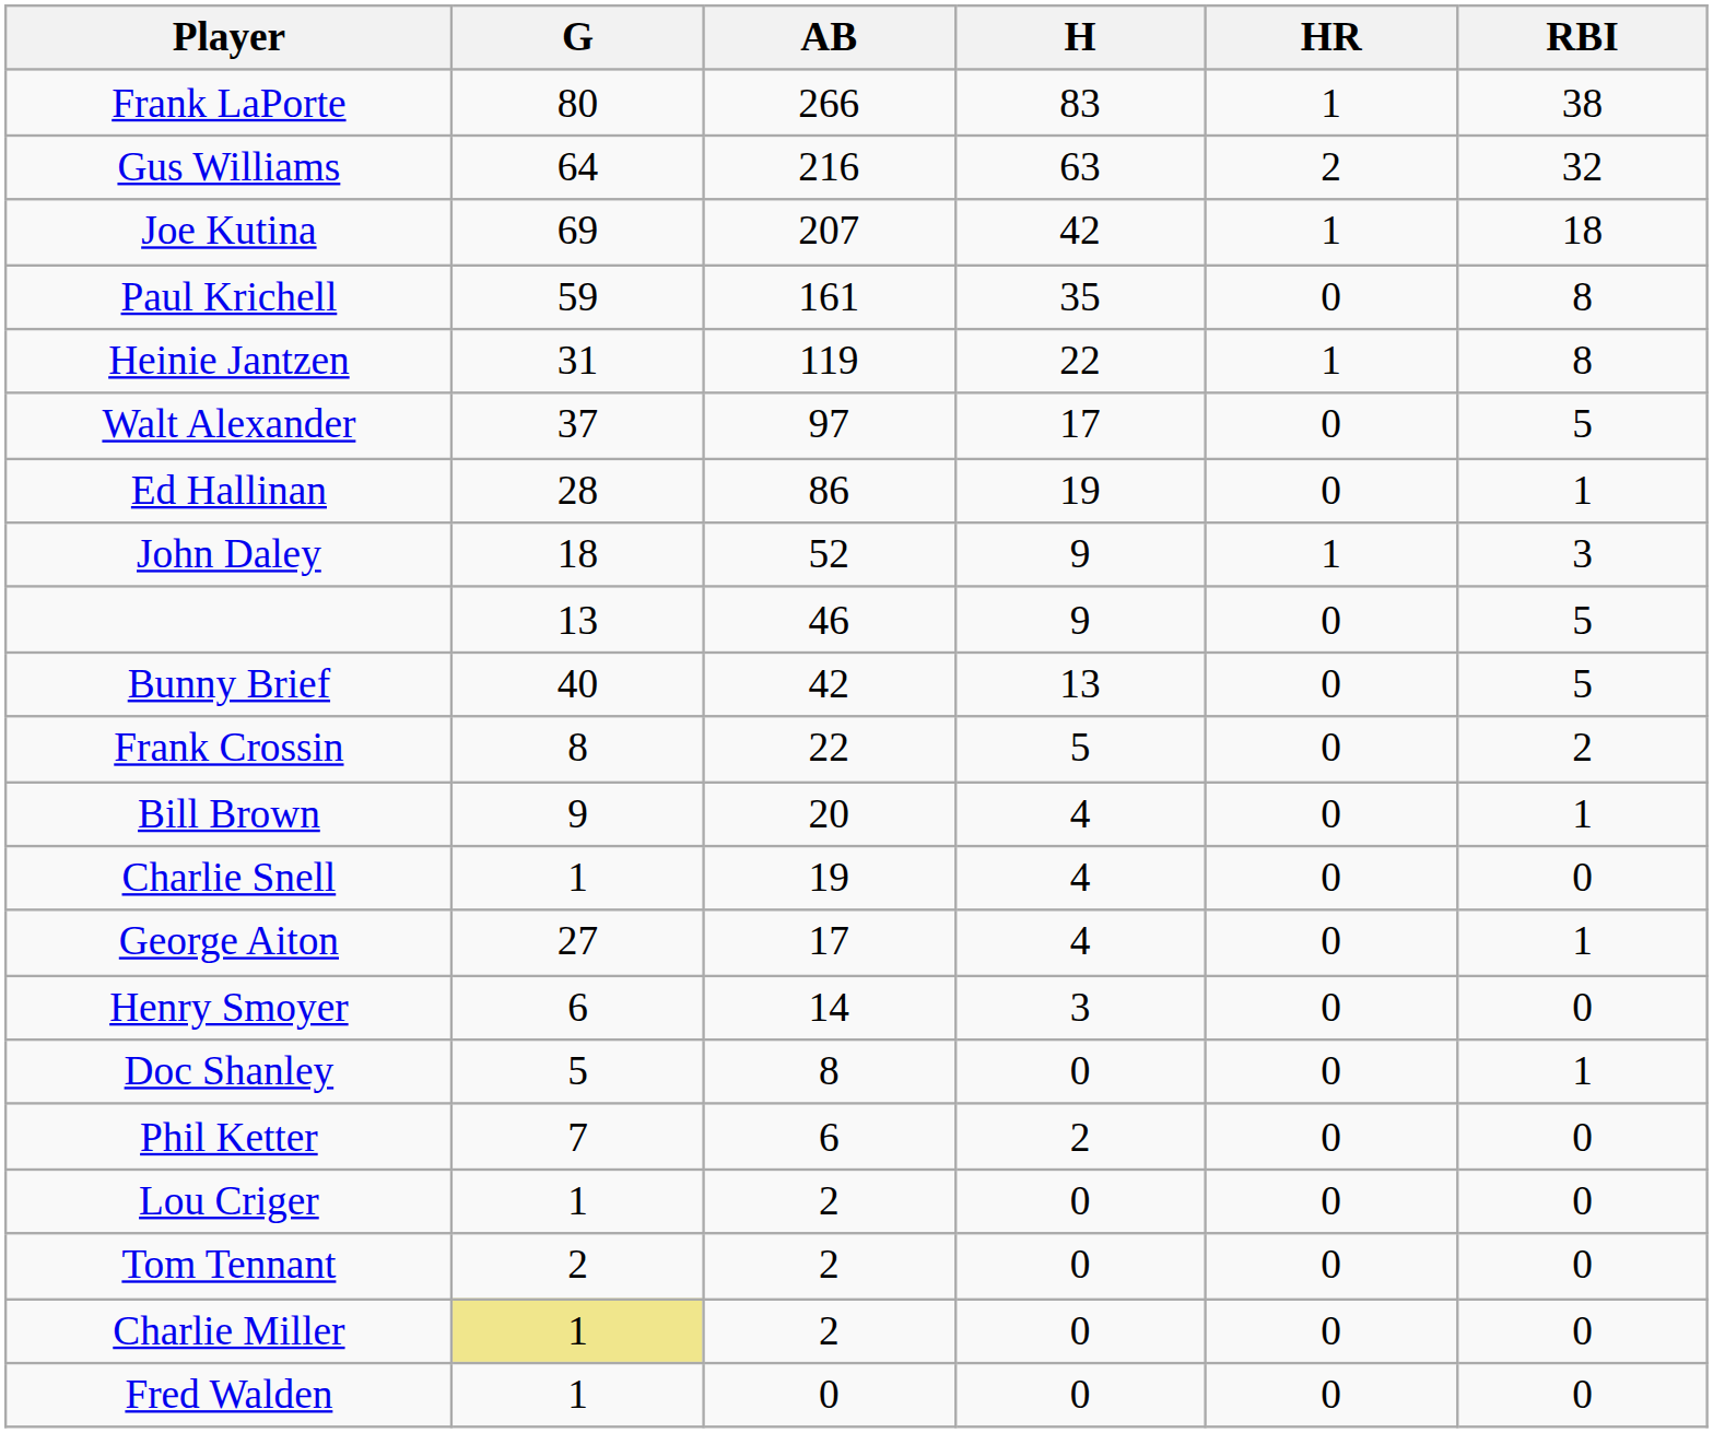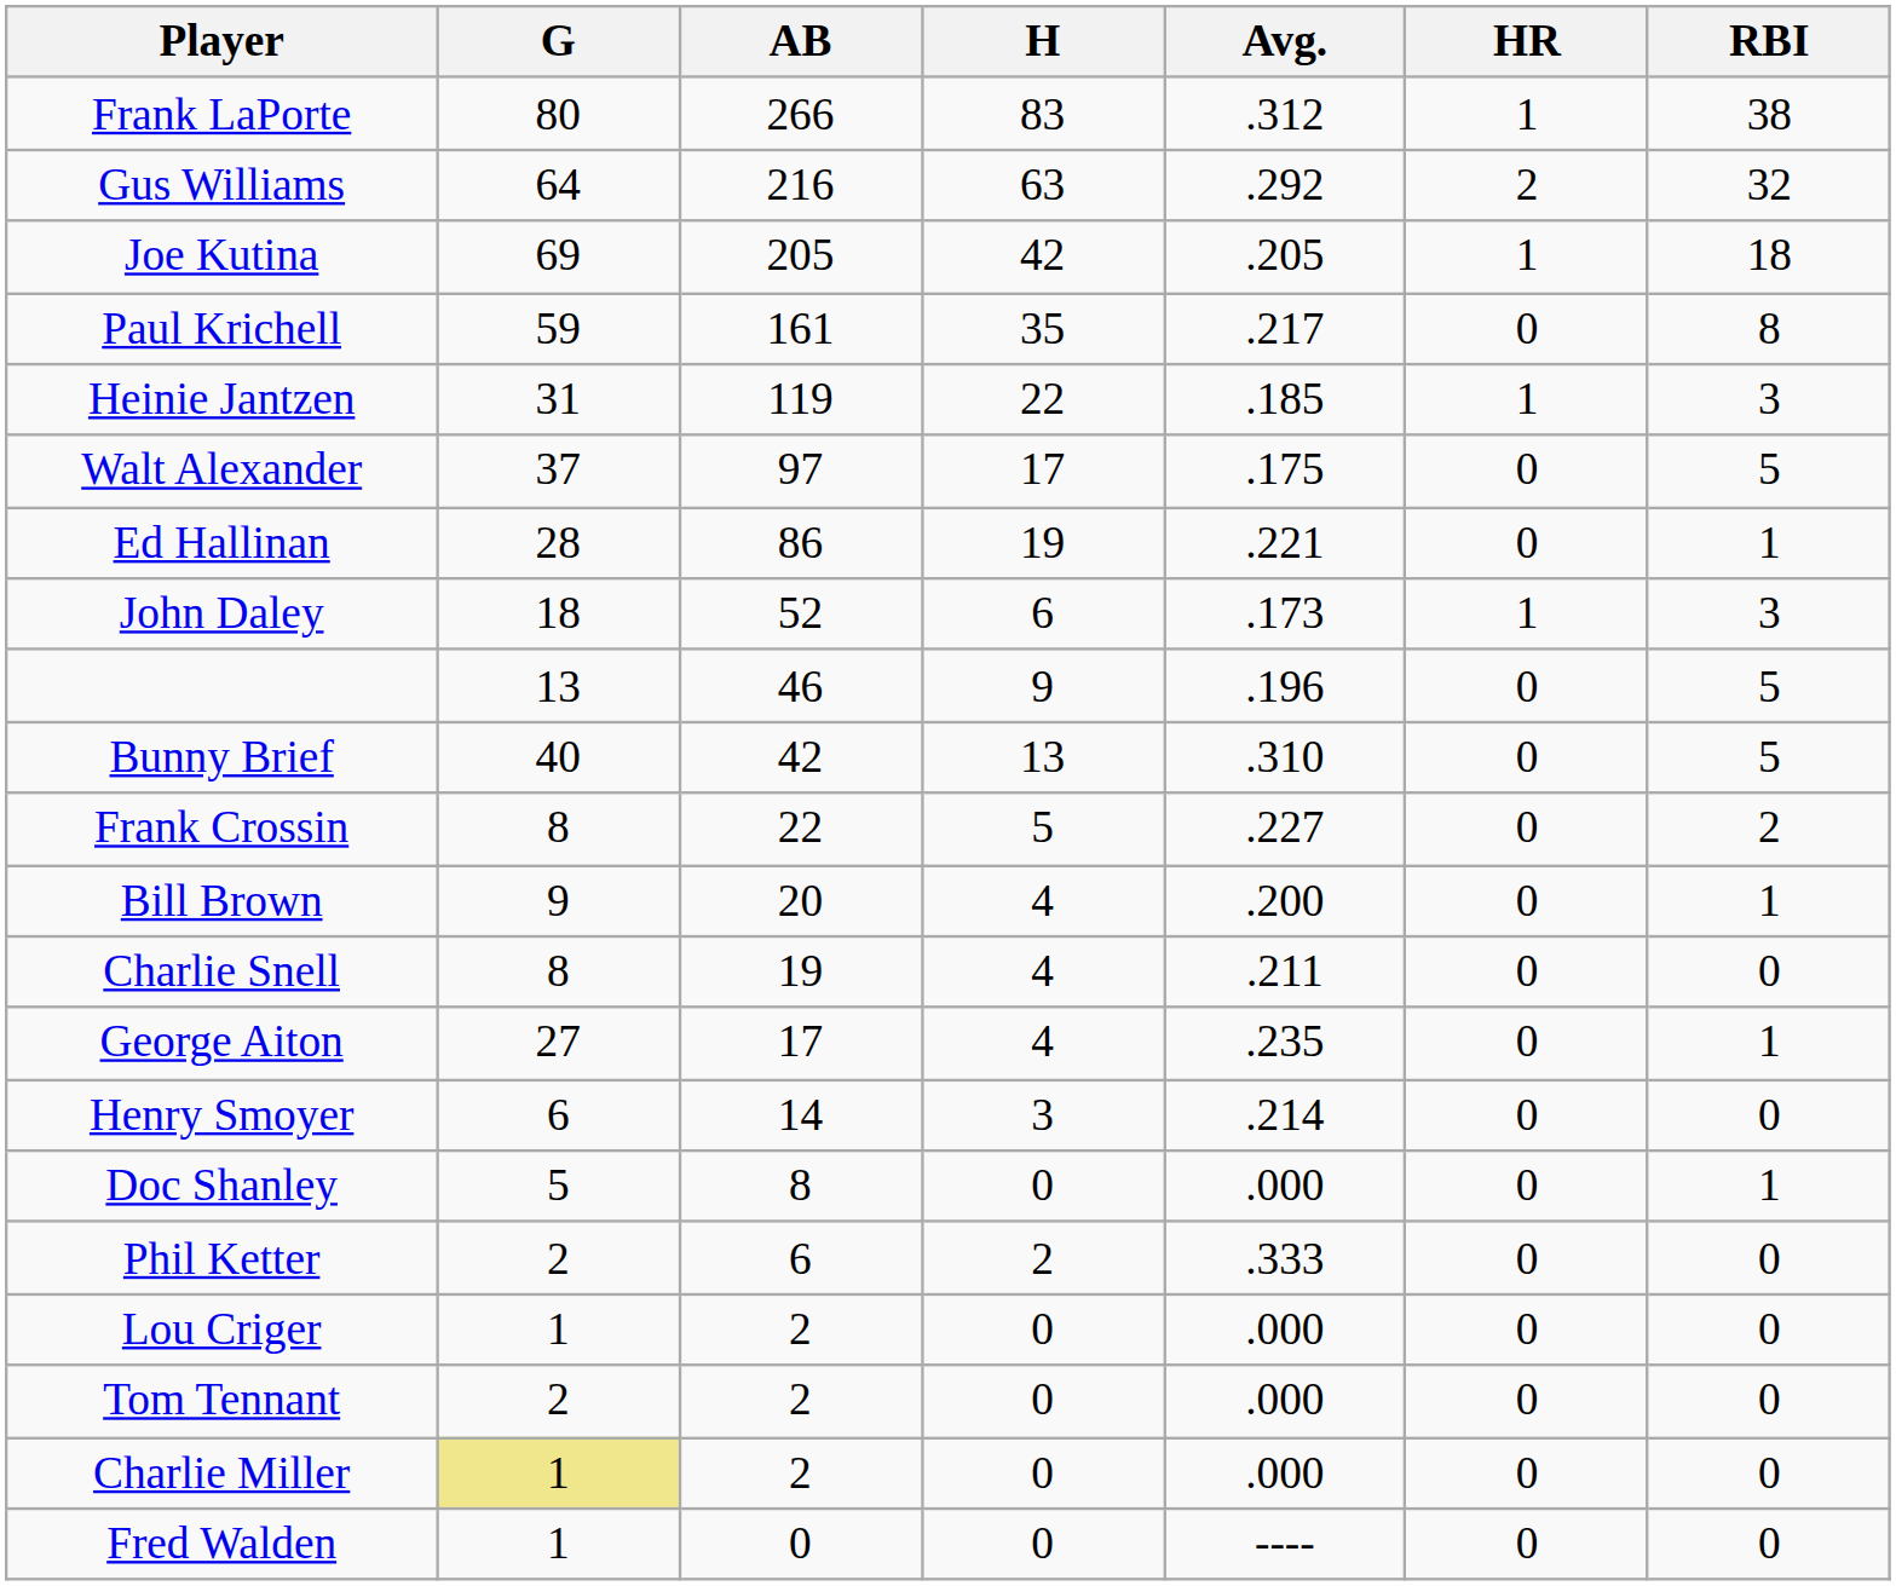+ column: Avg. | .312 | .292 | .205 | .217 | .185 | .175 | .221 | .173 | .196 | .310 | .227 | .200 | .211 | .235 | .214 | .000 | .333 | .000 | .000 | .000 | ----
Joe Kutina | AB: 207 -> 205
Heinie Jantzen | RBI: 8 -> 3
John Daley | H: 9 -> 6
Charlie Snell | G: 1 -> 8
Phil Ketter | G: 7 -> 2
